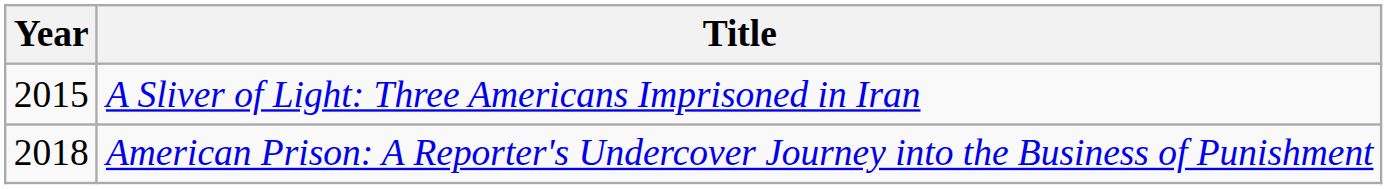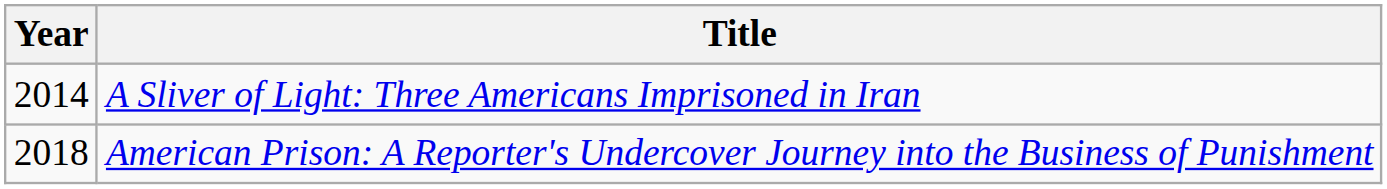A Sliver of Light: Three Americans Imprisoned in Iran | Year: 2015 -> 2014
